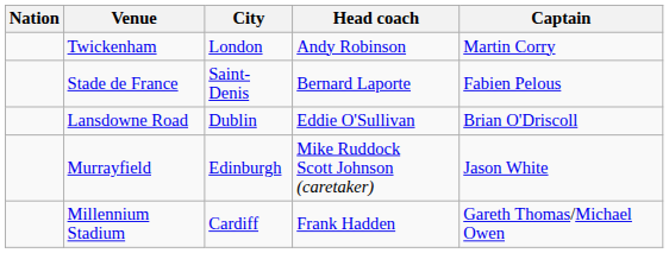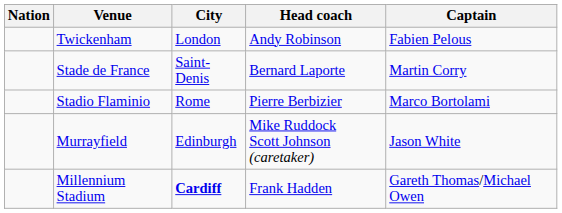Twickenham | Captain: Martin Corry -> Fabien Pelous
Stade de France | Captain: Fabien Pelous -> Martin Corry
- row: Lansdowne Road | Dublin | Eddie O'Sullivan | Brian O'Driscoll
+ row: Stadio Flaminio | Rome | Pierre Berbizier | Marco Bortolami
Millennium Stadium | City: normal -> bold
